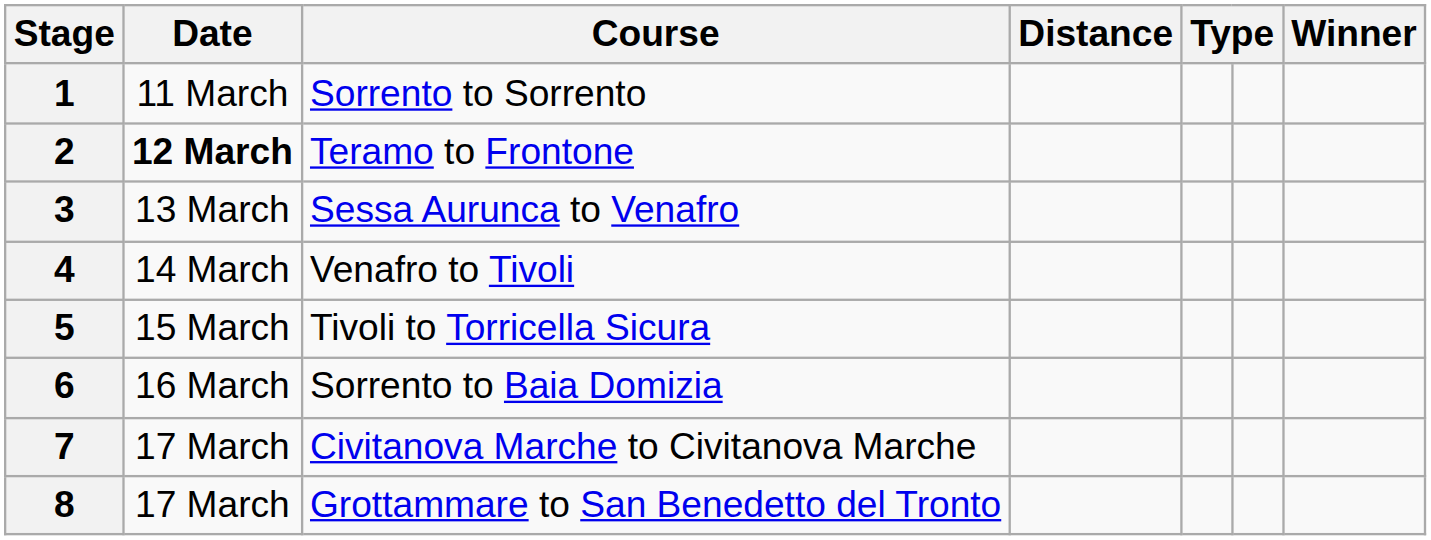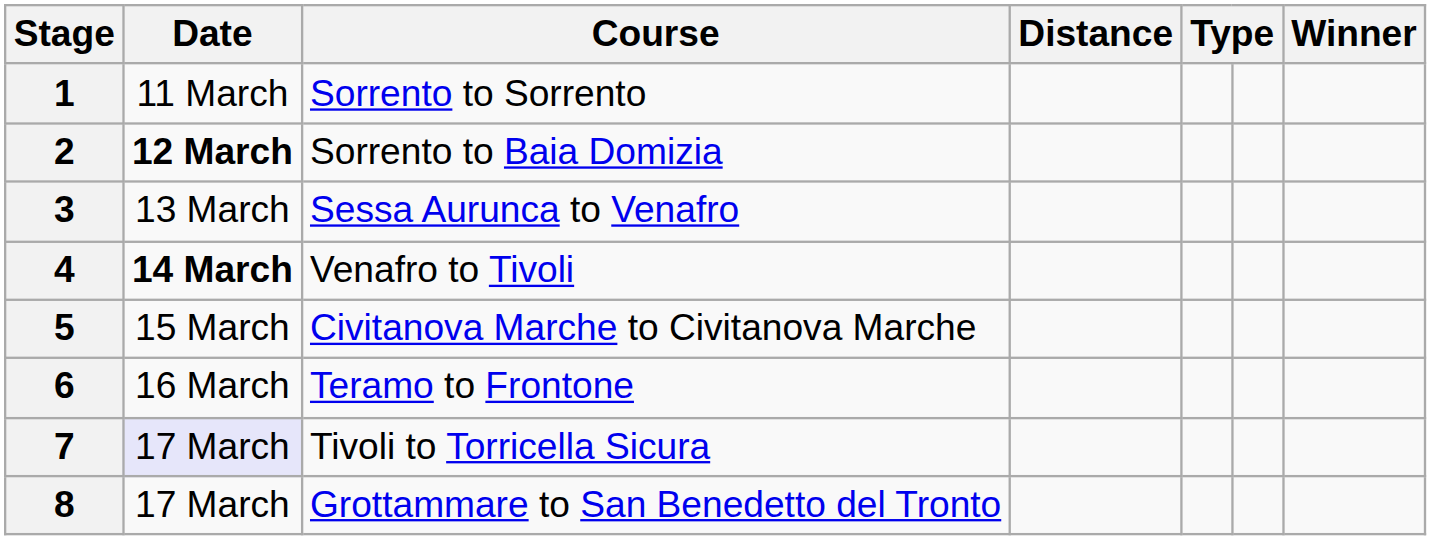2 | Course: Teramo to Frontone -> Sorrento to Baia Domizia
4 | Date: normal -> bold
5 | Course: Tivoli to Torricella Sicura -> Civitanova Marche to Civitanova Marche
6 | Course: Sorrento to Baia Domizia -> Teramo to Frontone
7 | Date: no background -> lavender background
7 | Course: Civitanova Marche to Civitanova Marche -> Tivoli to Torricella Sicura
